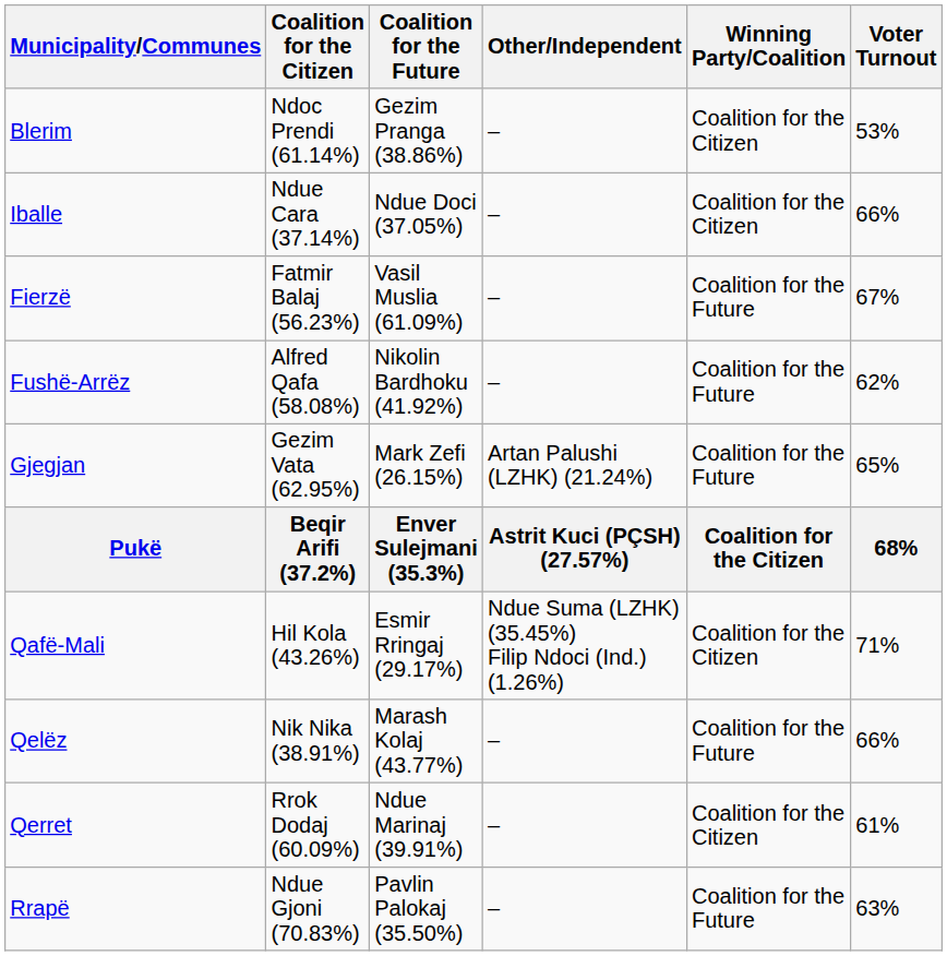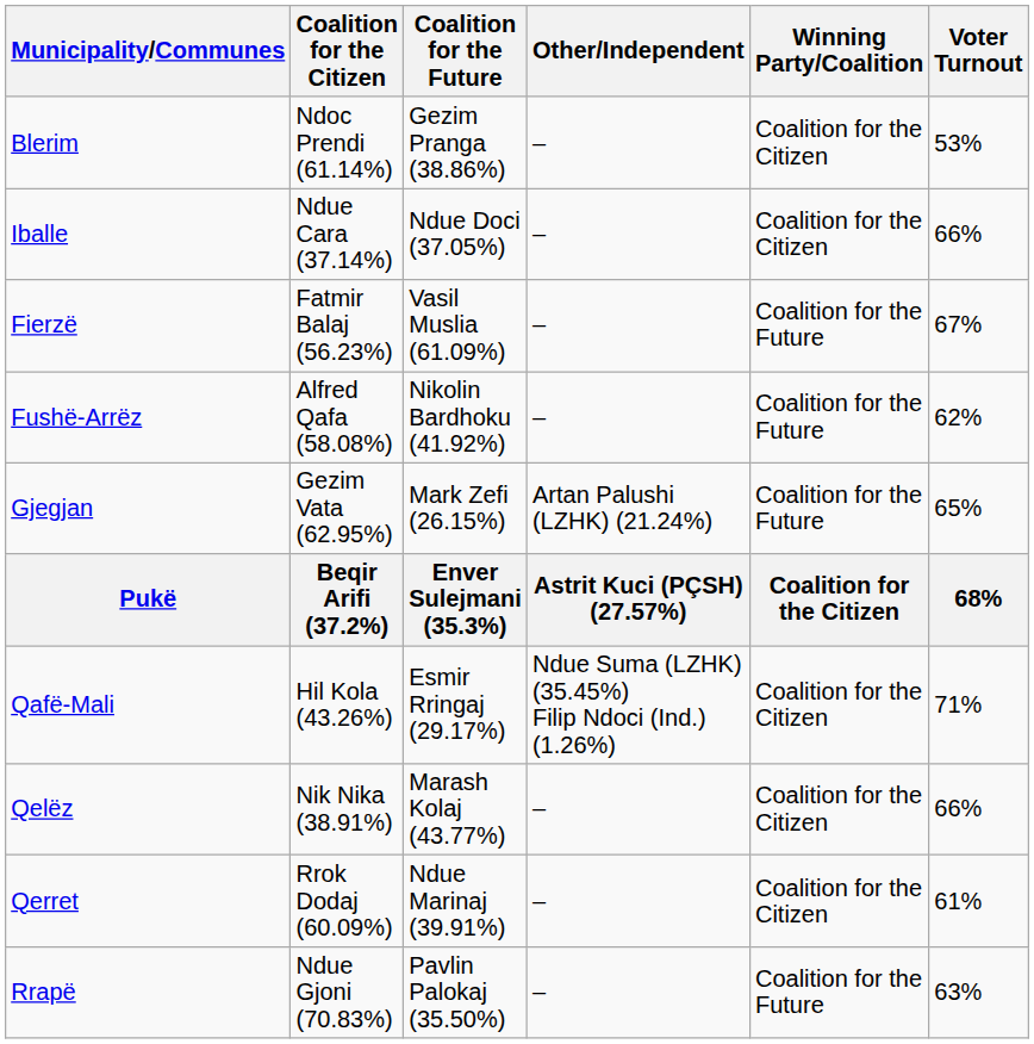Qelëz | Winning Party/Coalition: Coalition for the Future -> Coalition for the Citizen
